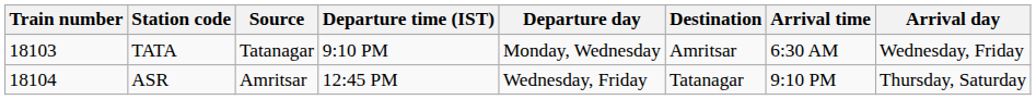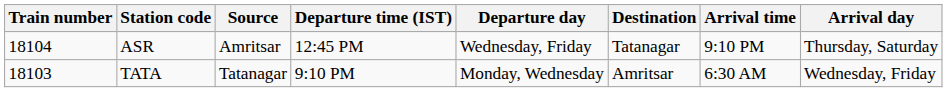rows swapped: TATA <-> ASR
